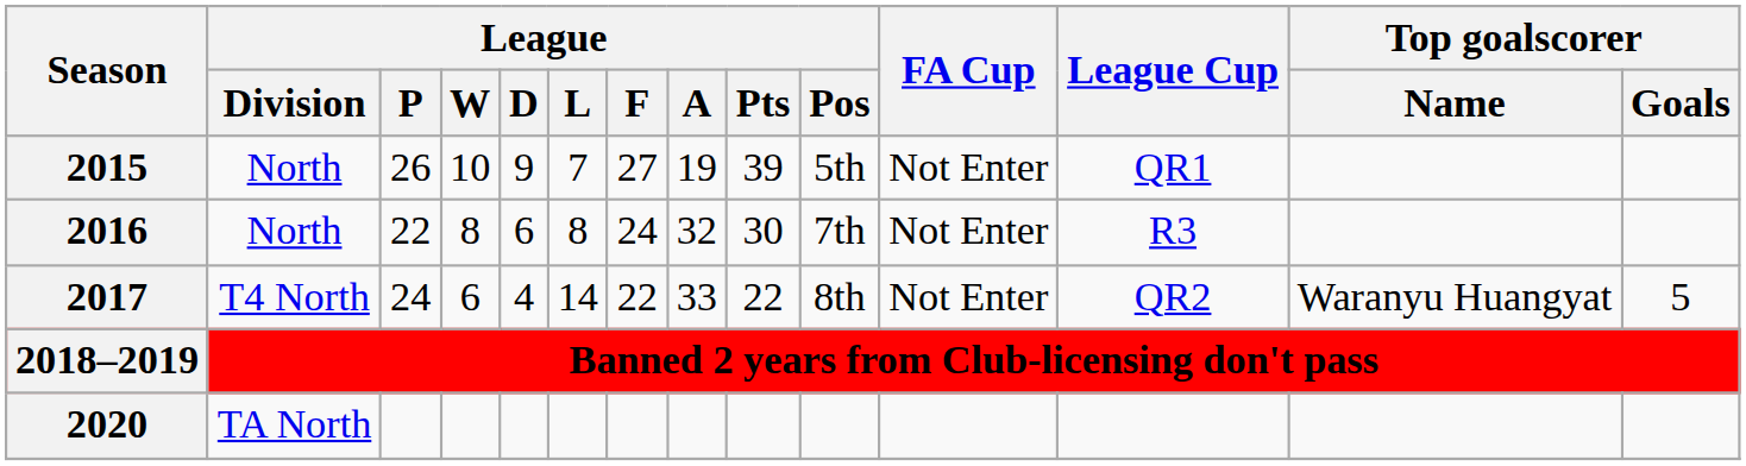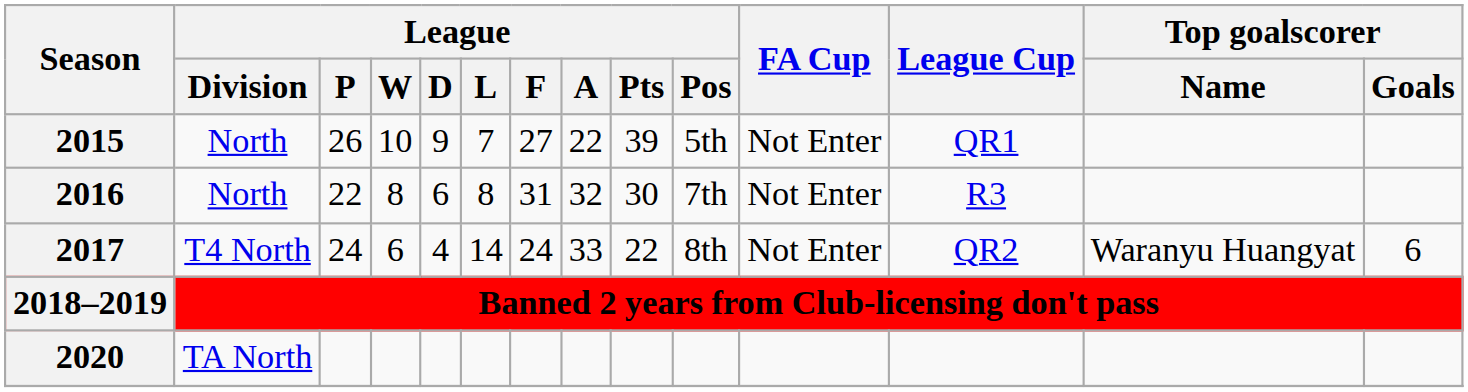2015 | League / A: 19 -> 22
2016 | League / F: 24 -> 31
2017 | League / F: 22 -> 24
2017 | Top goalscorer / Goals: 5 -> 6
